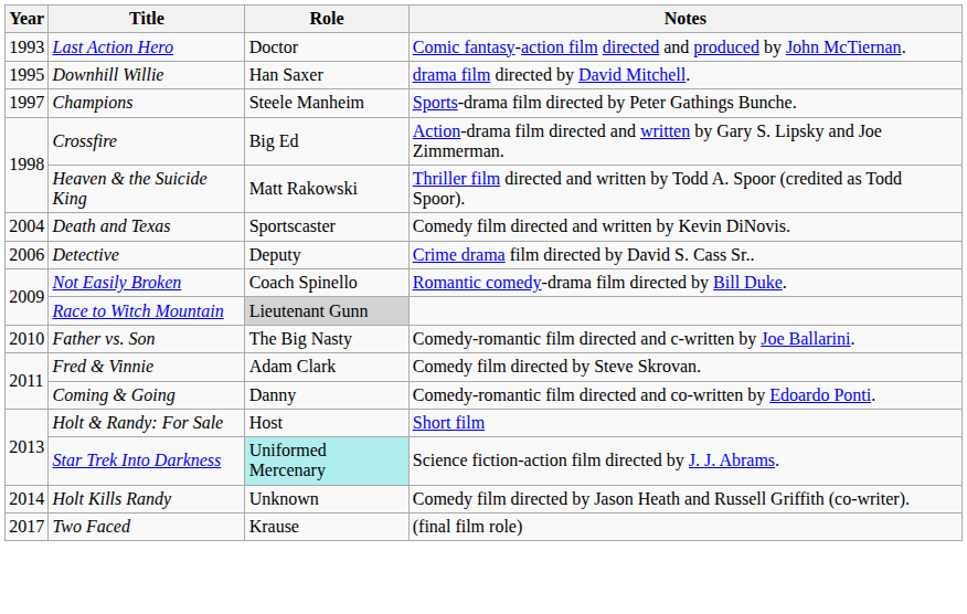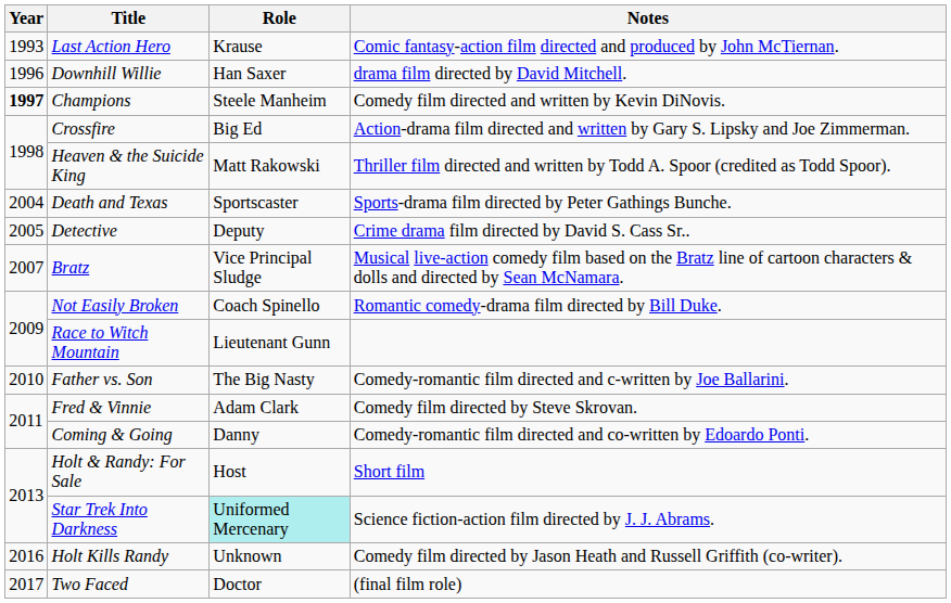Last Action Hero | Role: Doctor -> Krause
Downhill Willie | Year: 1995 -> 1996
Champions | Year: normal -> bold
Champions | Notes: Sports-drama film directed by Peter Gathings Bunche. -> Comedy film directed and written by Kevin DiNovis.
Death and Texas | Notes: Comedy film directed and written by Kevin DiNovis. -> Sports-drama film directed by Peter Gathings Bunche.
Detective | Year: 2006 -> 2005
+ row: 2007 | Bratz | Vice Principal Sludge | Musical live-action comedy film based on the Bratz line of cartoon characters & dolls and directed by Sean McNamara.
Race to Witch Mountain | Role: lightgrey background -> no background
Holt Kills Randy | Year: 2014 -> 2016
Two Faced | Role: Krause -> Doctor
